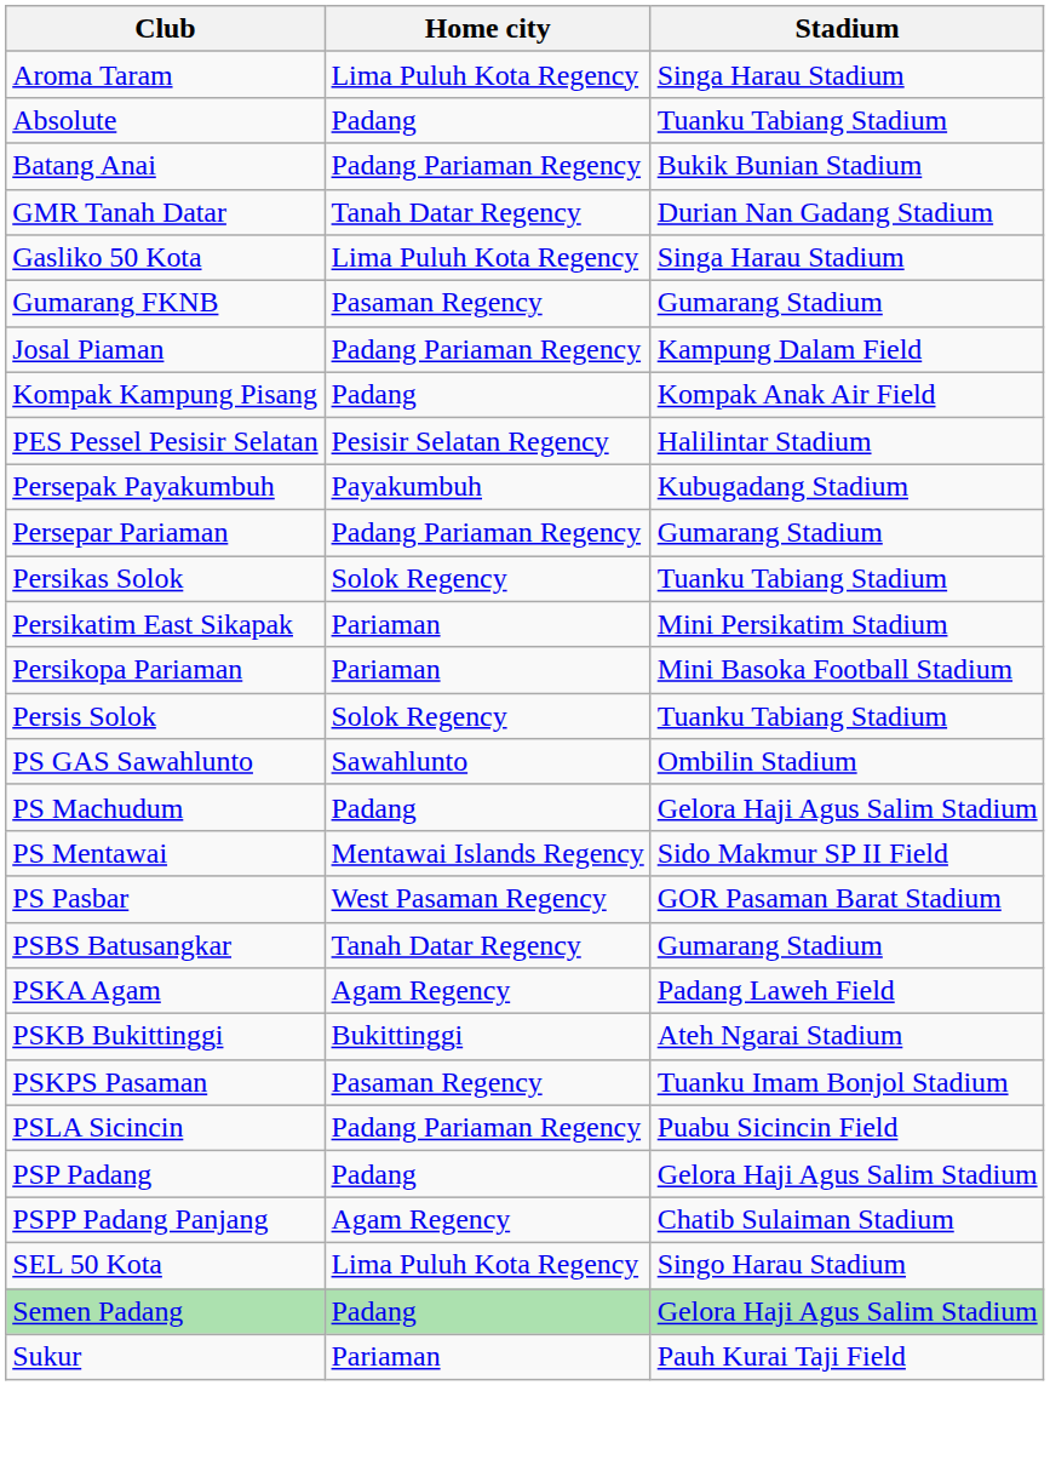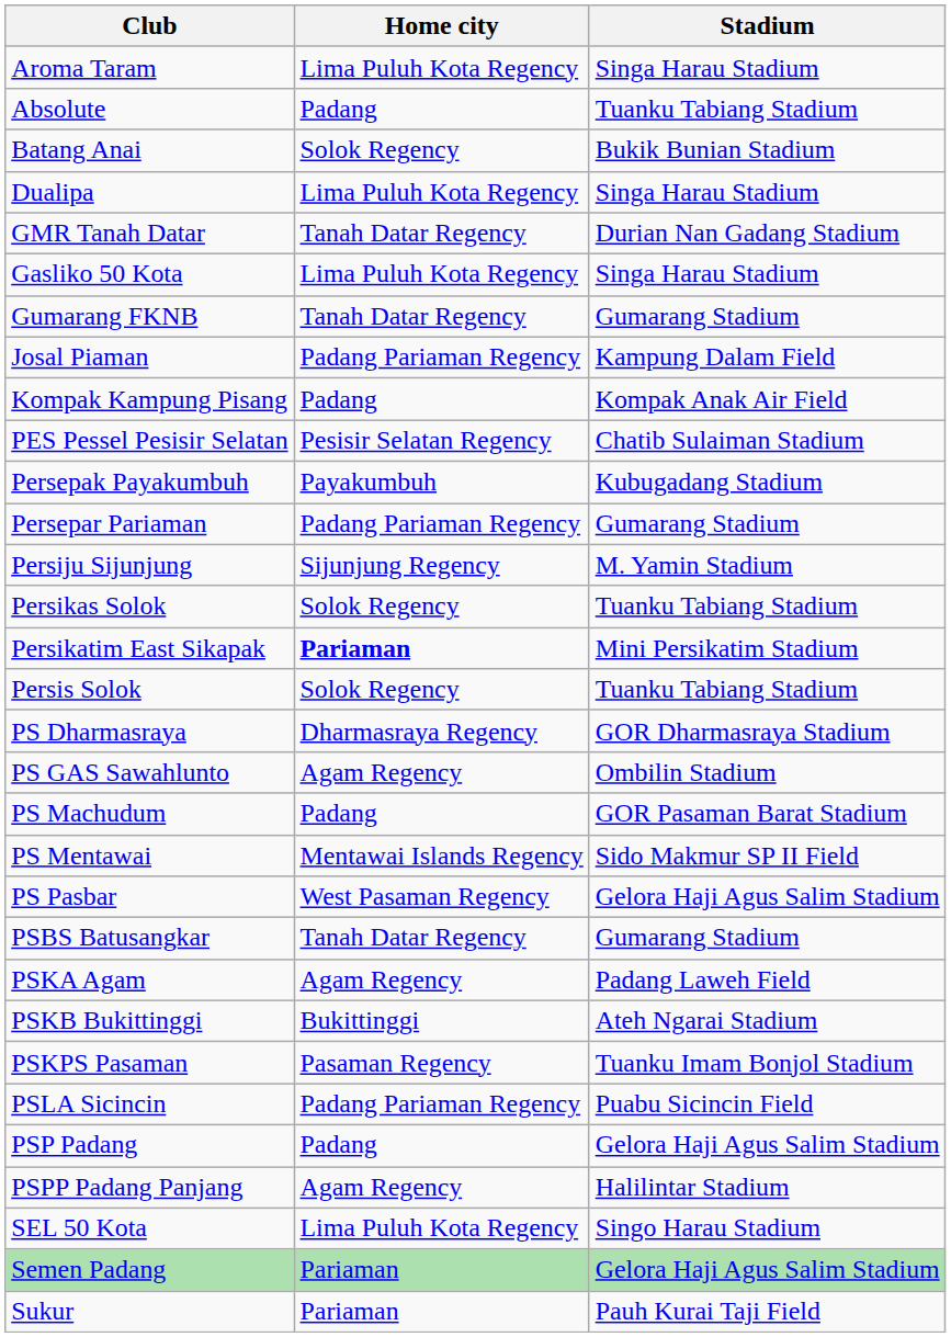Batang Anai | Home city: Padang Pariaman Regency -> Solok Regency
+ row: Dualipa | Lima Puluh Kota Regency | Singa Harau Stadium
Gumarang FKNB | Home city: Pasaman Regency -> Tanah Datar Regency
PES Pessel Pesisir Selatan | Stadium: Halilintar Stadium -> Chatib Sulaiman Stadium
+ row: Persiju Sijunjung | Sijunjung Regency | M. Yamin Stadium
Persikatim East Sikapak | Home city: normal -> bold
- row: Persikopa Pariaman | Pariaman | Mini Basoka Football Stadium
+ row: PS Dharmasraya | Dharmasraya Regency | GOR Dharmasraya Stadium
PS GAS Sawahlunto | Home city: Sawahlunto -> Agam Regency
PS Machudum | Stadium: Gelora Haji Agus Salim Stadium -> GOR Pasaman Barat Stadium
PS Pasbar | Stadium: GOR Pasaman Barat Stadium -> Gelora Haji Agus Salim Stadium
PSPP Padang Panjang | Stadium: Chatib Sulaiman Stadium -> Halilintar Stadium
Semen Padang | Home city: Padang -> Pariaman
